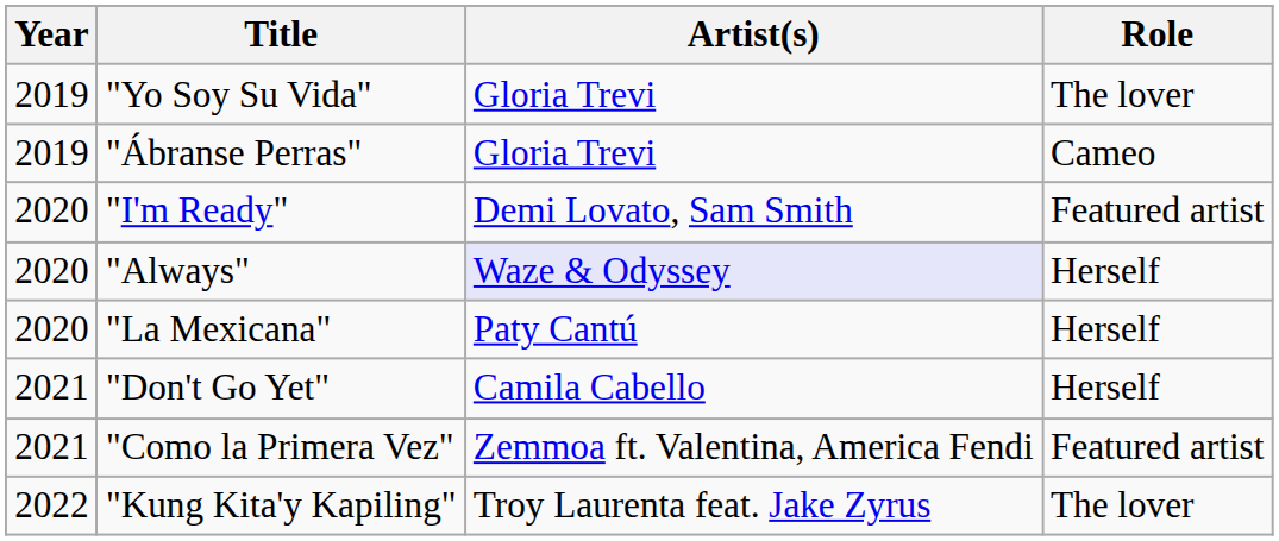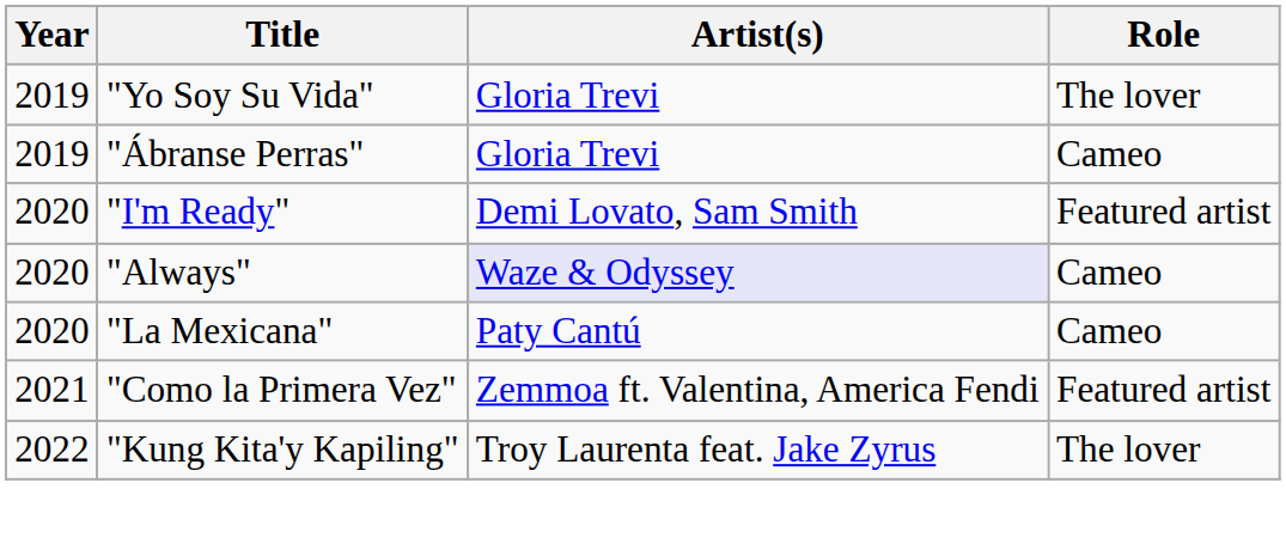"Always" | Role: Herself -> Cameo
"La Mexicana" | Role: Herself -> Cameo
- row: 2021 | "Don't Go Yet" | Camila Cabello | Herself
